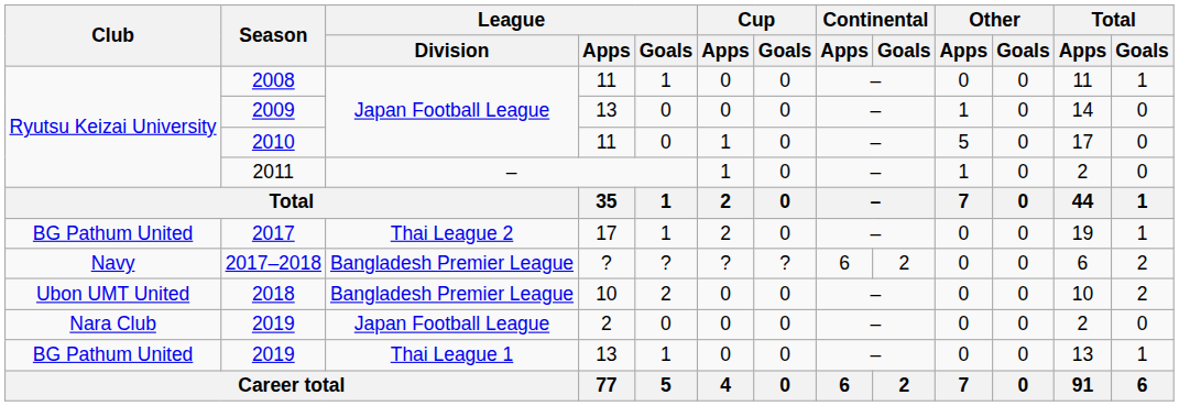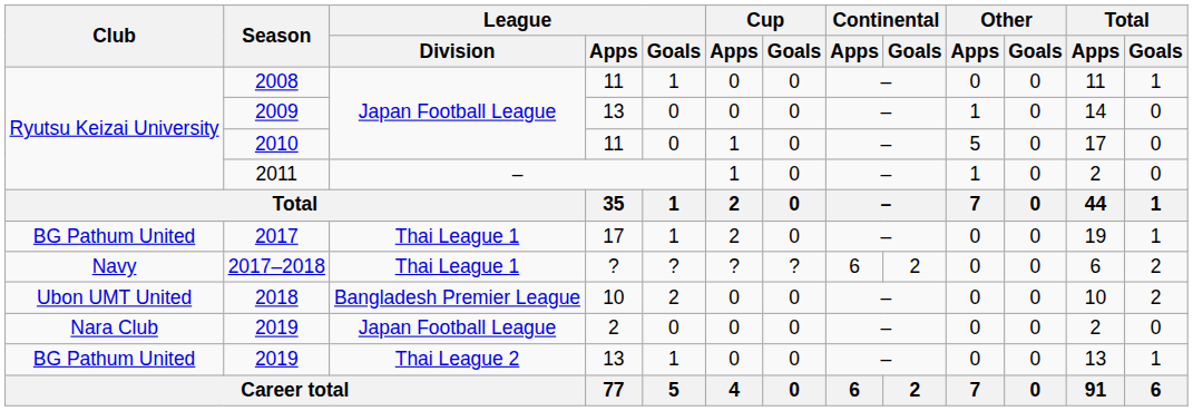2017 | League / Division: Thai League 2 -> Thai League 1
2017–2018 | League / Division: Bangladesh Premier League -> Thai League 1
2019 / 13 | League / Division: Thai League 1 -> Thai League 2
